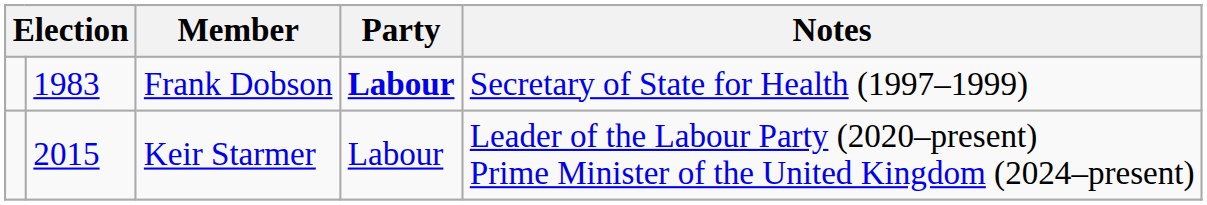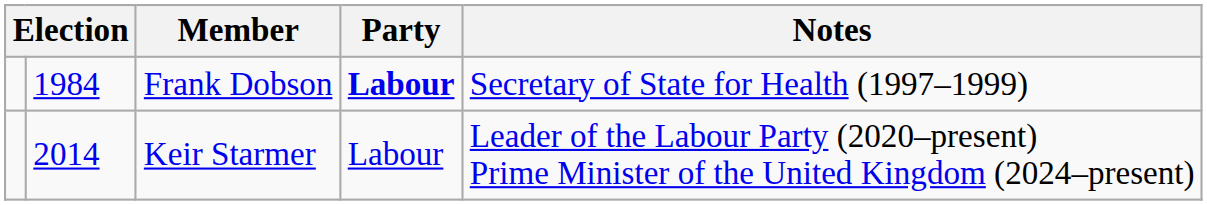Frank Dobson | column 2: 1983 -> 1984
Keir Starmer | column 2: 2015 -> 2014
